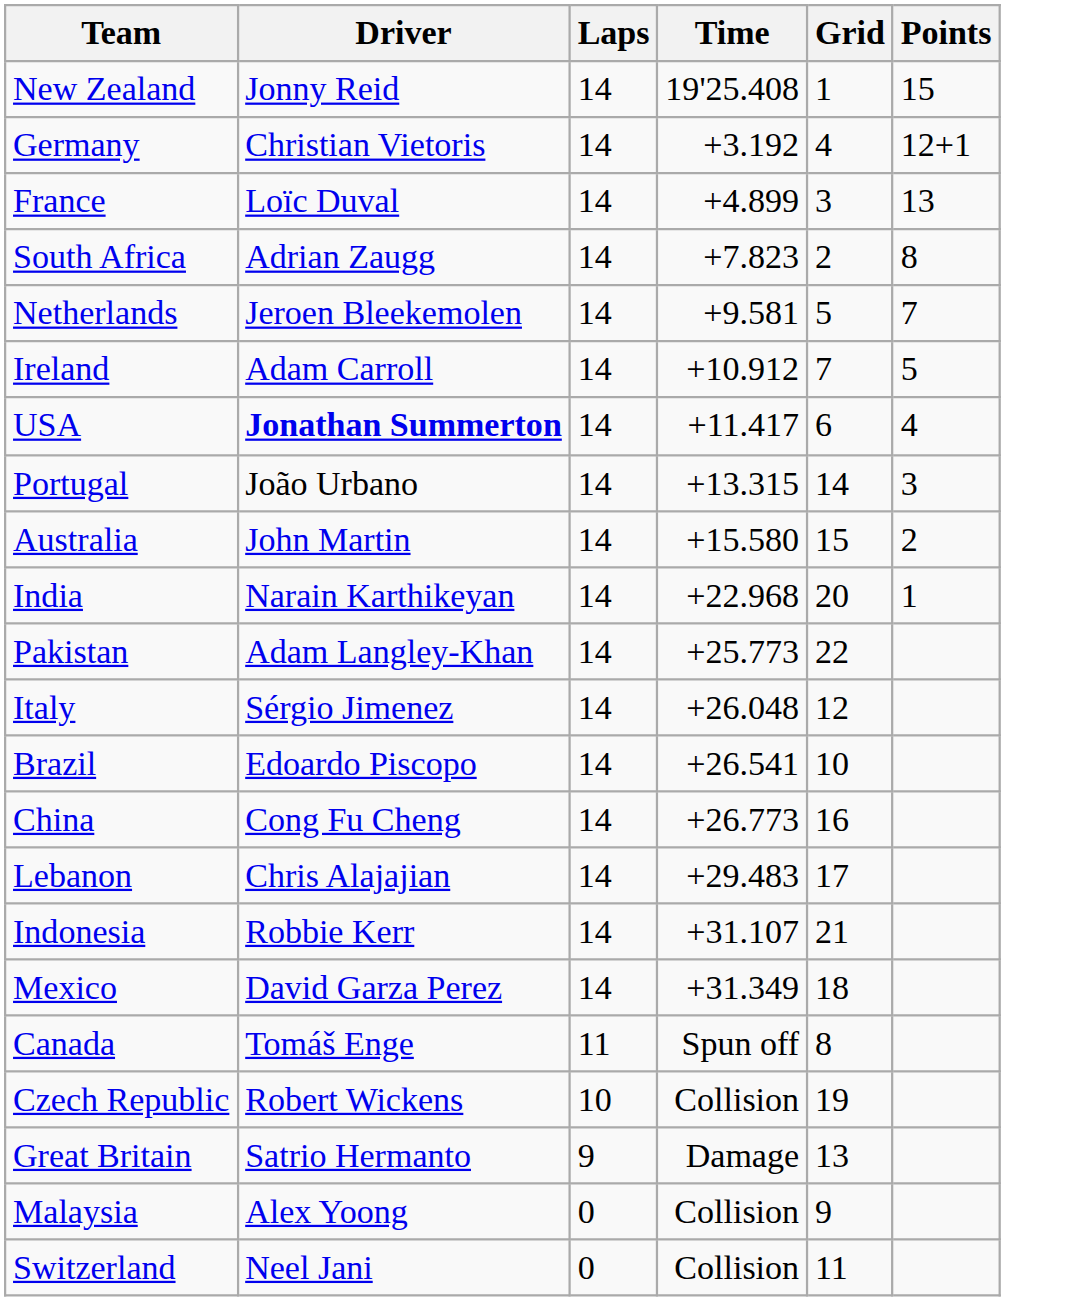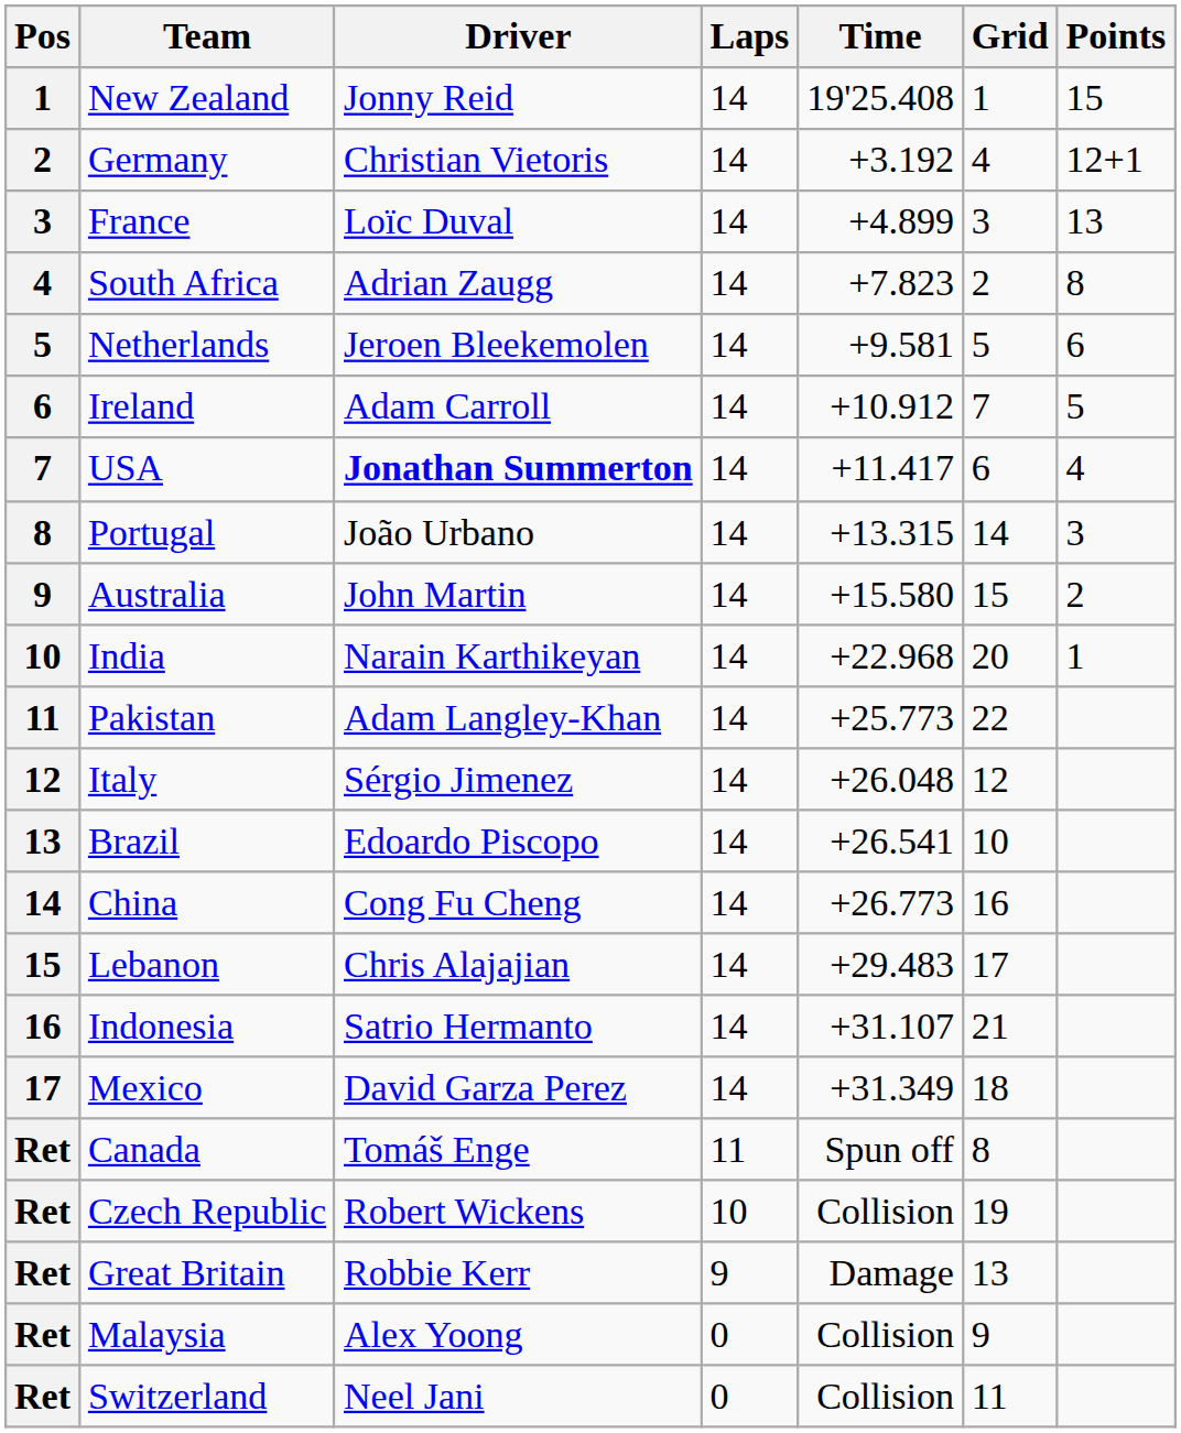+ column: Pos | 1 | 2 | 3 | 4 | 5 | 6 | 7 | 8 | 9 | 10 | 11 | 12 | 13 | 14 | 15 | 16 | 17 | Ret | Ret | Ret | Ret | Ret
Netherlands | Points: 7 -> 6
Indonesia | Driver: Robbie Kerr -> Satrio Hermanto
Great Britain | Driver: Satrio Hermanto -> Robbie Kerr
